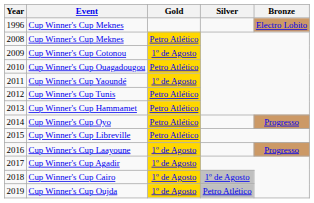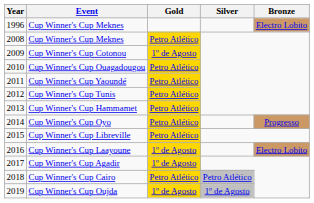Cup Winner's Cup Yaoundé | Gold: 1º de Agosto -> Petro Atlético
Cup Winner's Cup Laayoune | Bronze: Progresso -> Electro Lobito
Cup Winner's Cup Cairo | Gold: 1º de Agosto -> Petro Atlético
Cup Winner's Cup Cairo | Silver: 1º de Agosto -> Petro Atlético
Cup Winner's Cup Oujda | Silver: Petro Atlético -> 1º de Agosto
